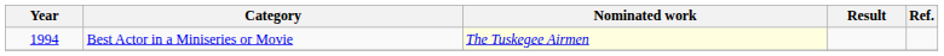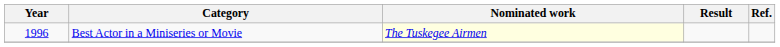Best Actor in a Miniseries or Movie | Year: 1994 -> 1996
